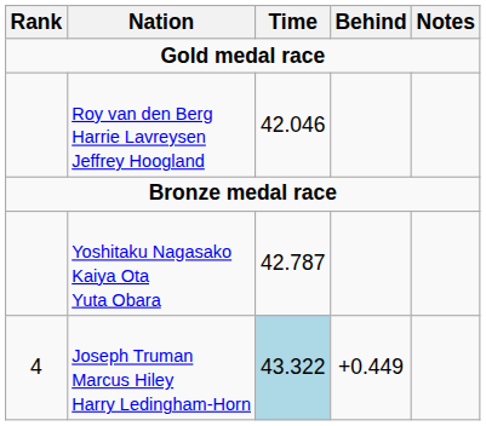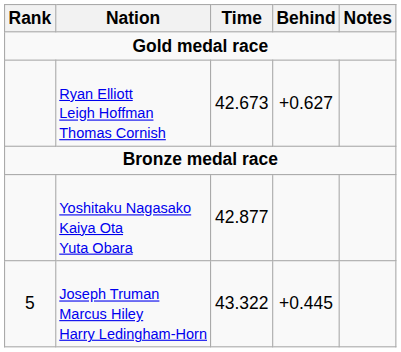- row: Roy van den Berg Harrie Lavreysen Jeffrey Hoogland | 42.046
+ row: Ryan Elliott Leigh Hoffman Thomas Cornish | 42.673 | +0.627
Yoshitaku Nagasako Kaiya Ota Yuta Obara | Time: 42.787 -> 42.877
Joseph Truman Marcus Hiley Harry Ledingham-Horn | Rank: 4 -> 5
Joseph Truman Marcus Hiley Harry Ledingham-Horn | Time: lightblue background -> no background
Joseph Truman Marcus Hiley Harry Ledingham-Horn | Behind: +0.449 -> +0.445
